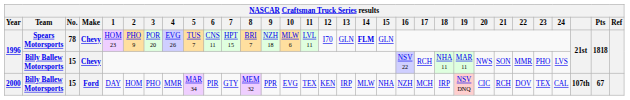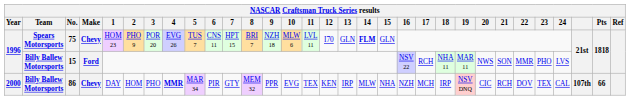1996 / Spears Motorsports | No.: 78 -> 75
1996 / Billy Ballew Motorsports | Make: Chevy -> Ford
2000 | No.: 15 -> 86
2000 | Make: Ford -> Chevy
2000 | 4: normal -> bold
2000 | Pts: 67 -> 66
